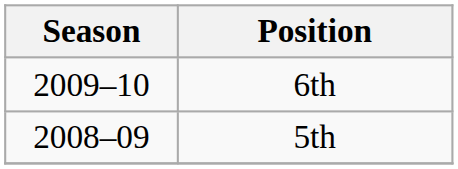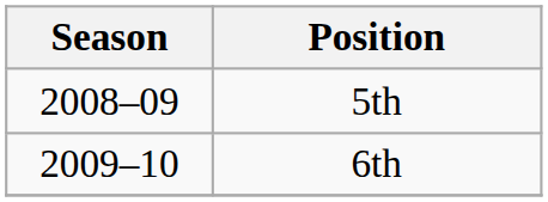rows swapped: 5th <-> 6th
